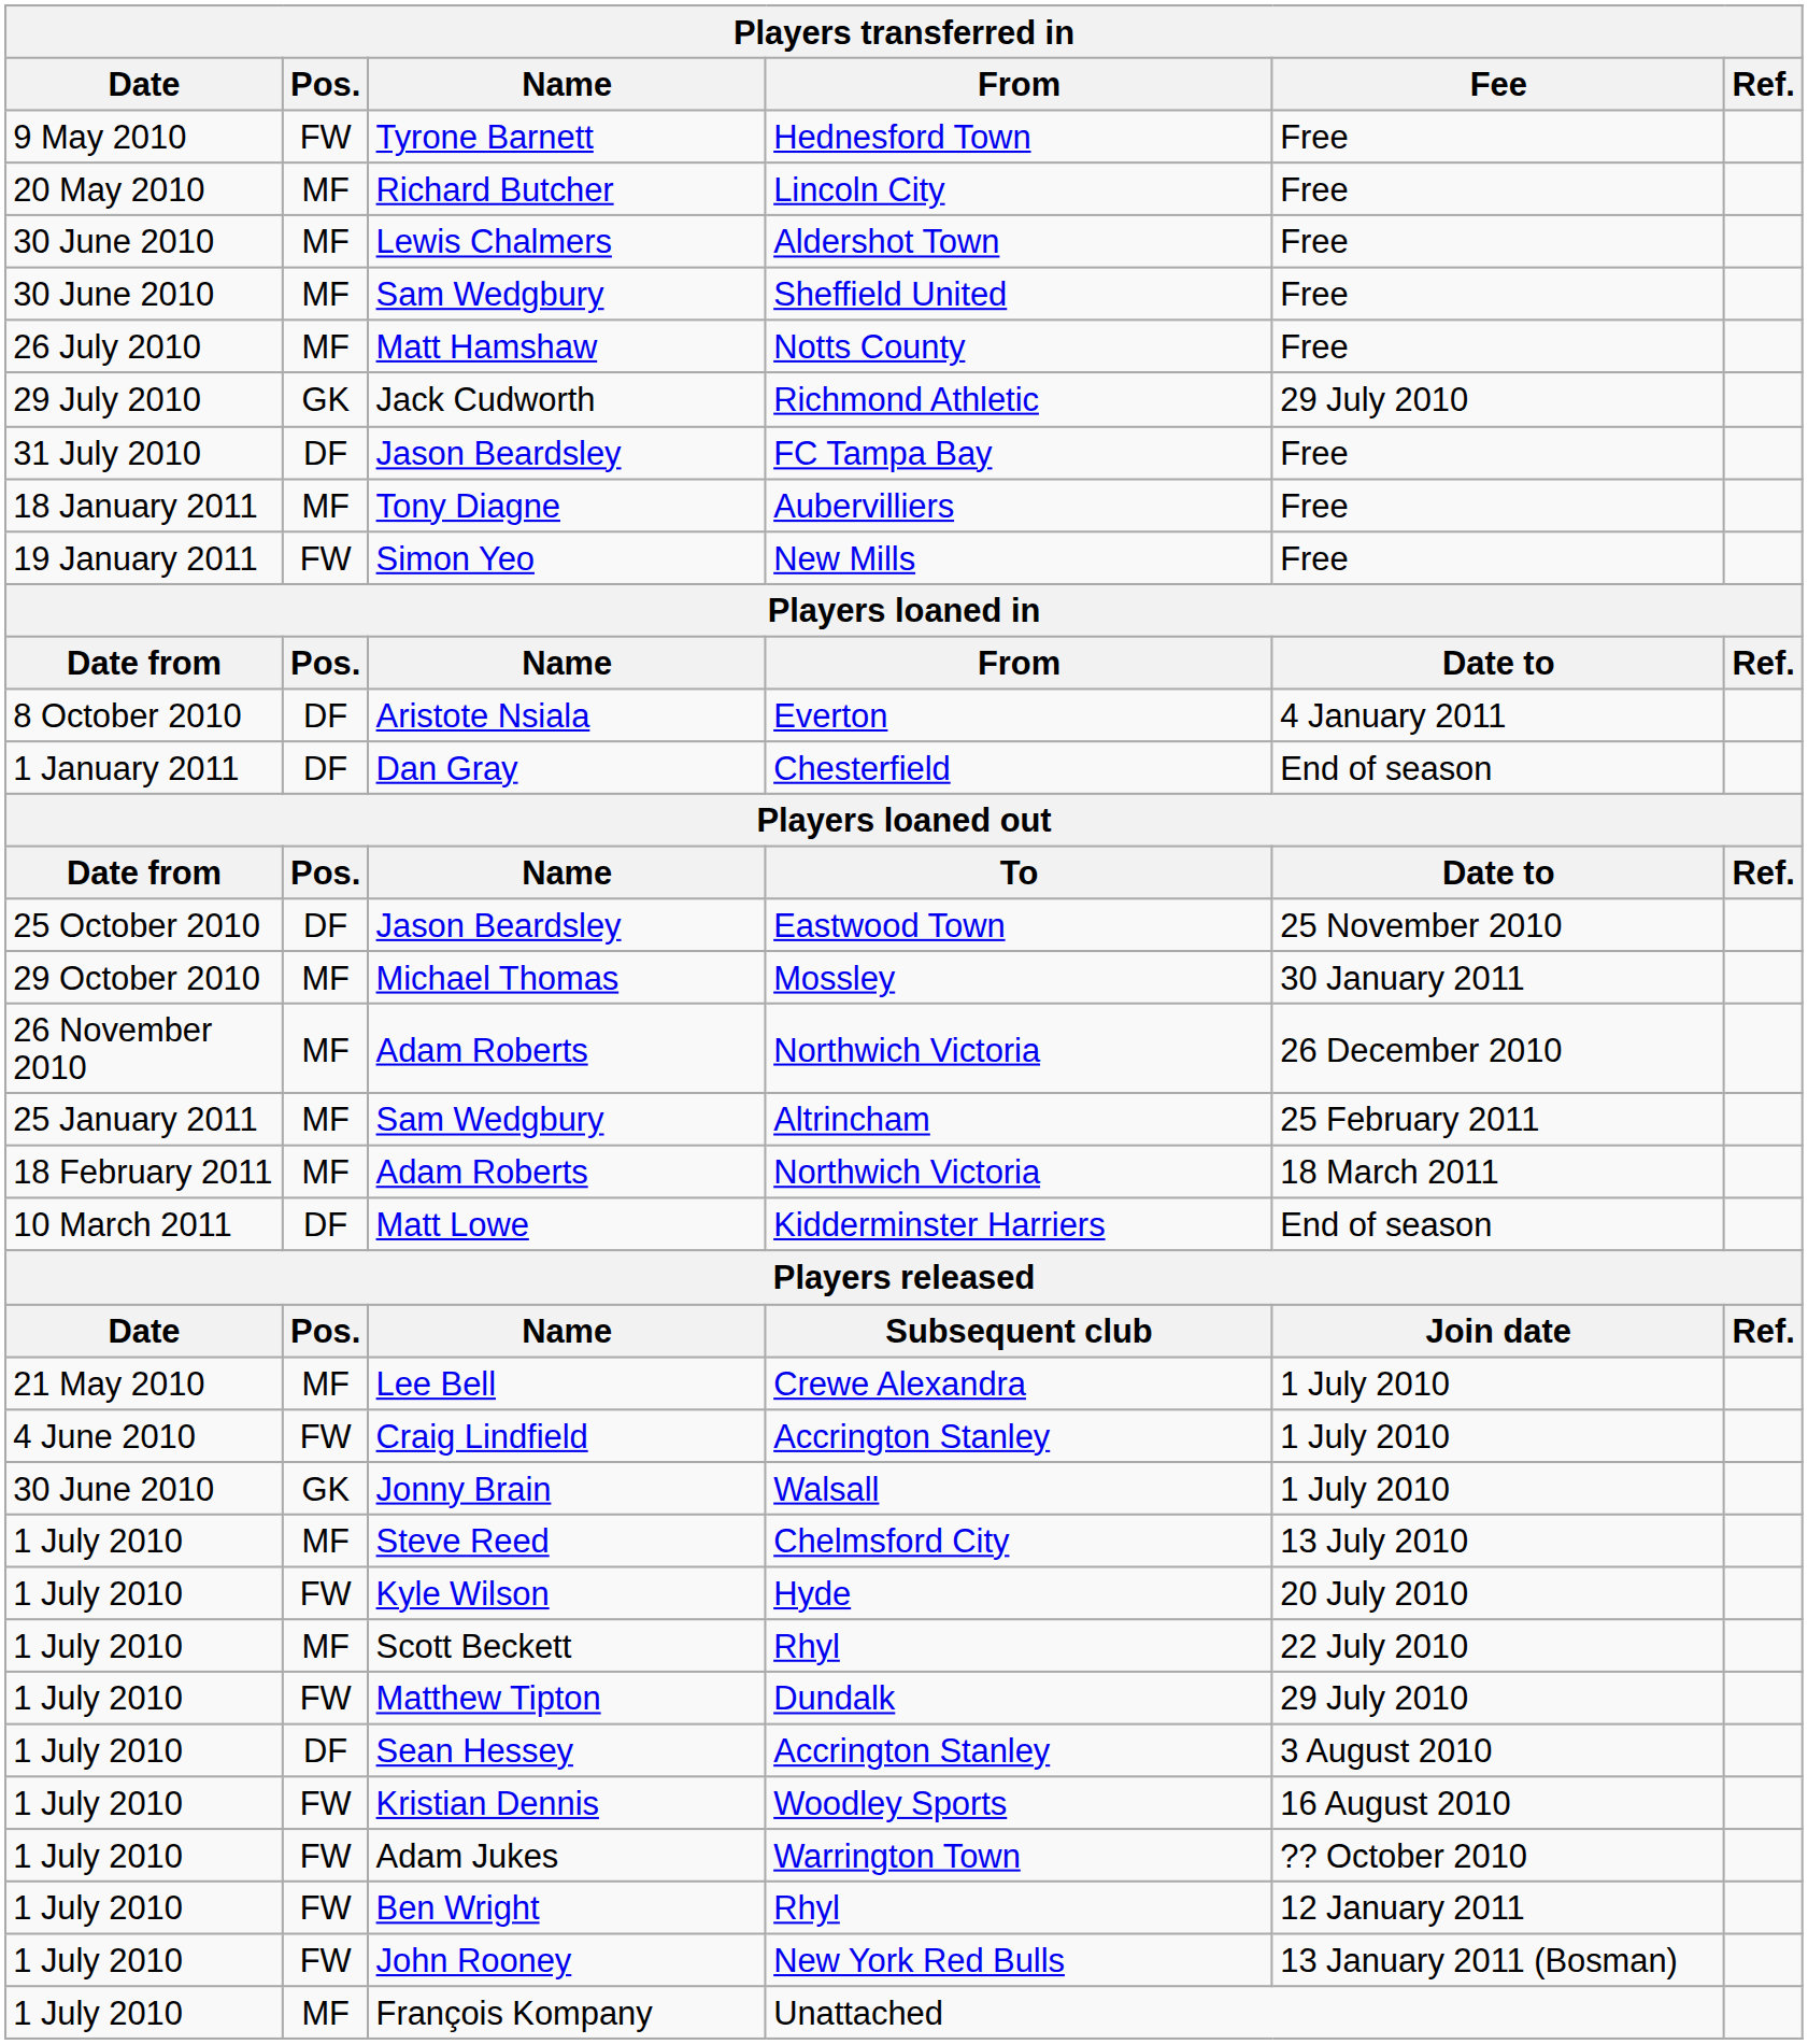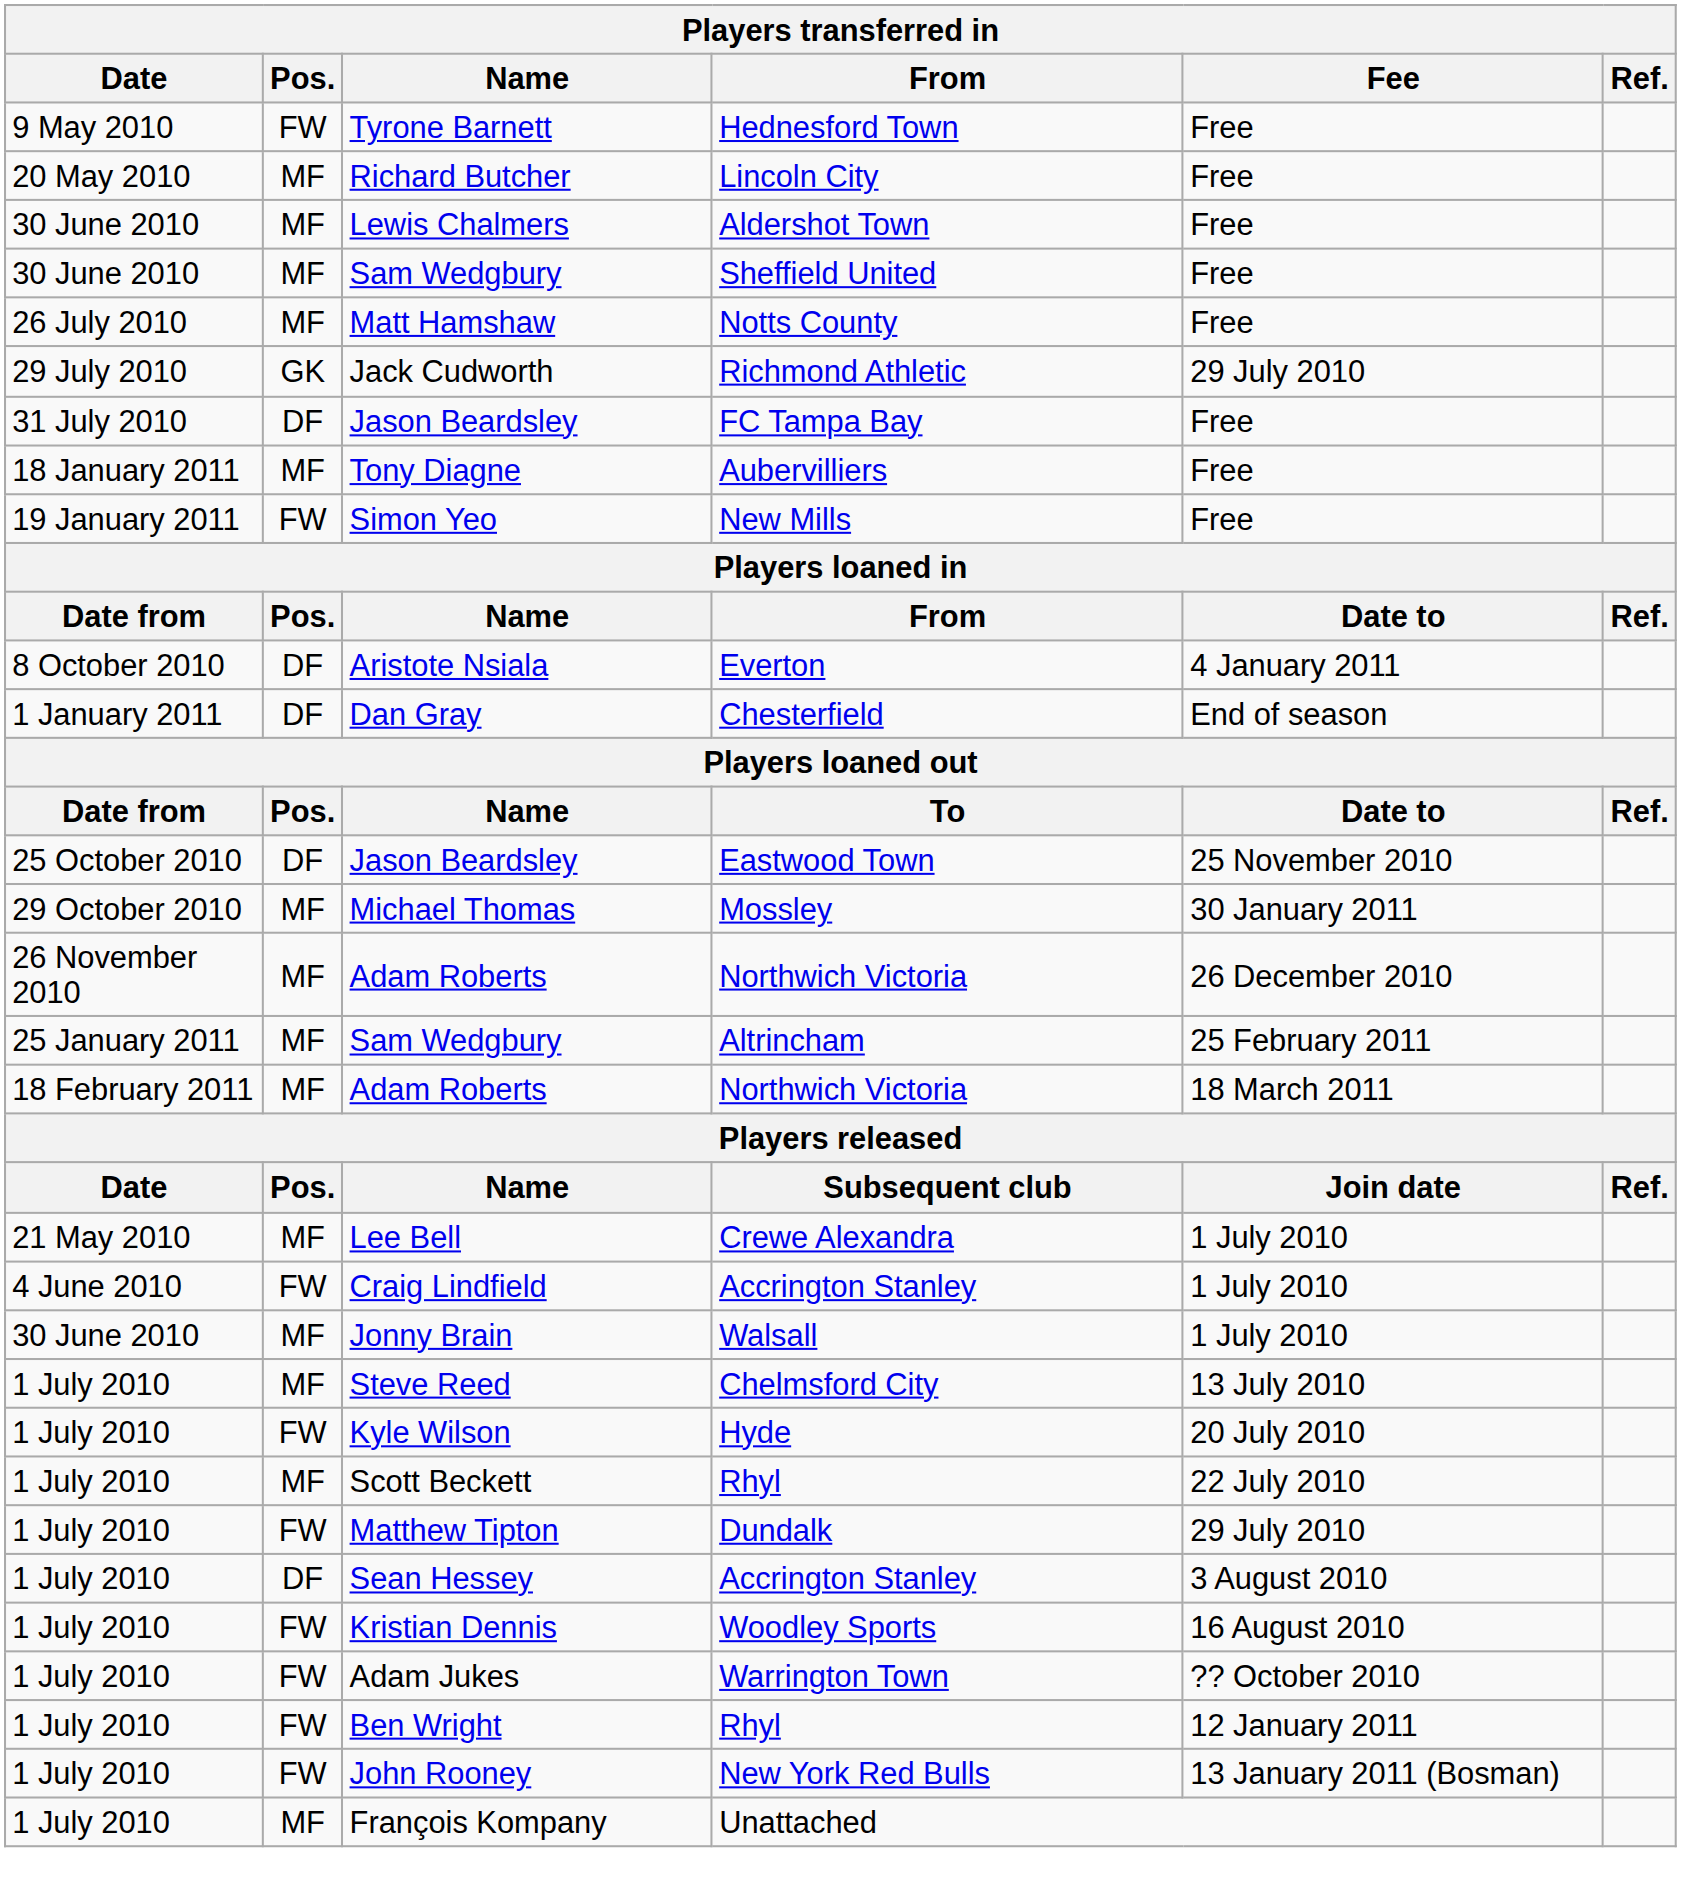- row: 10 March 2011 | DF | Matt Lowe | Kidderminster Harriers | End of season
Jonny Brain | Pos.: GK -> MF
